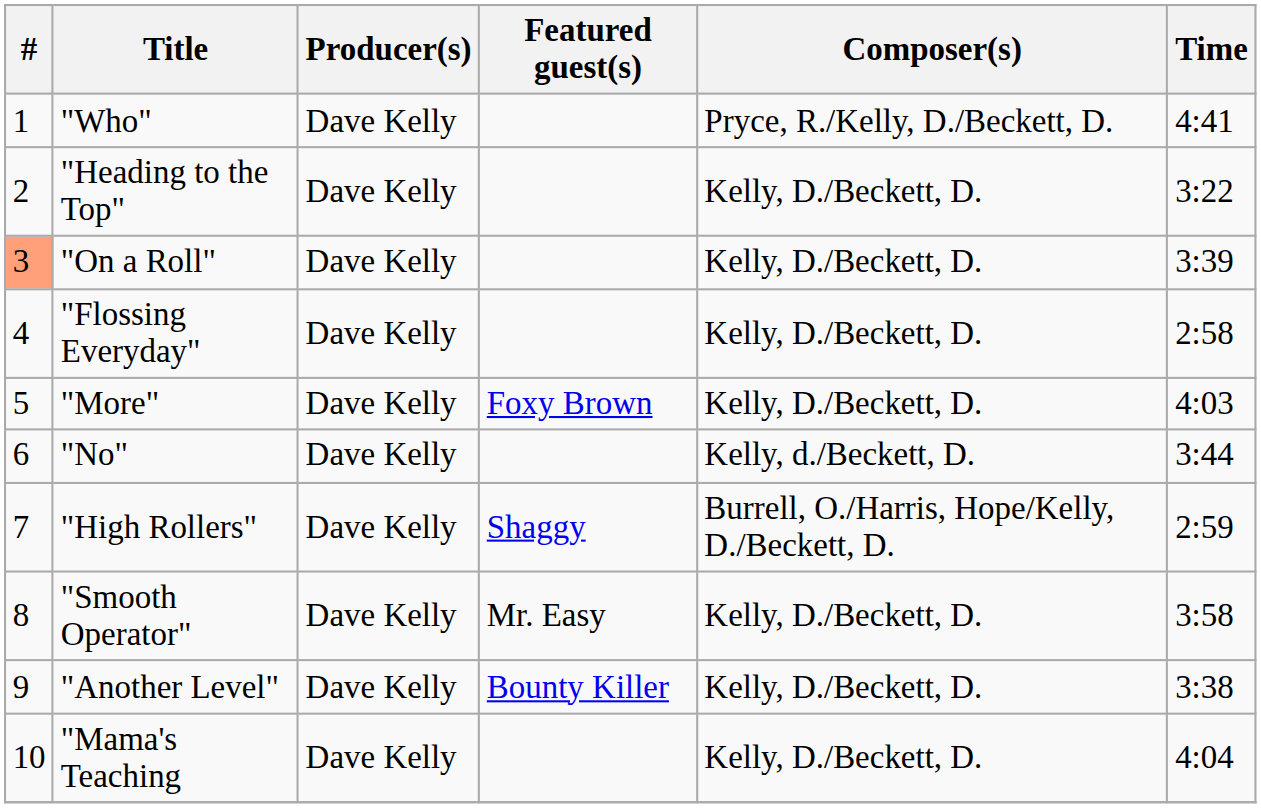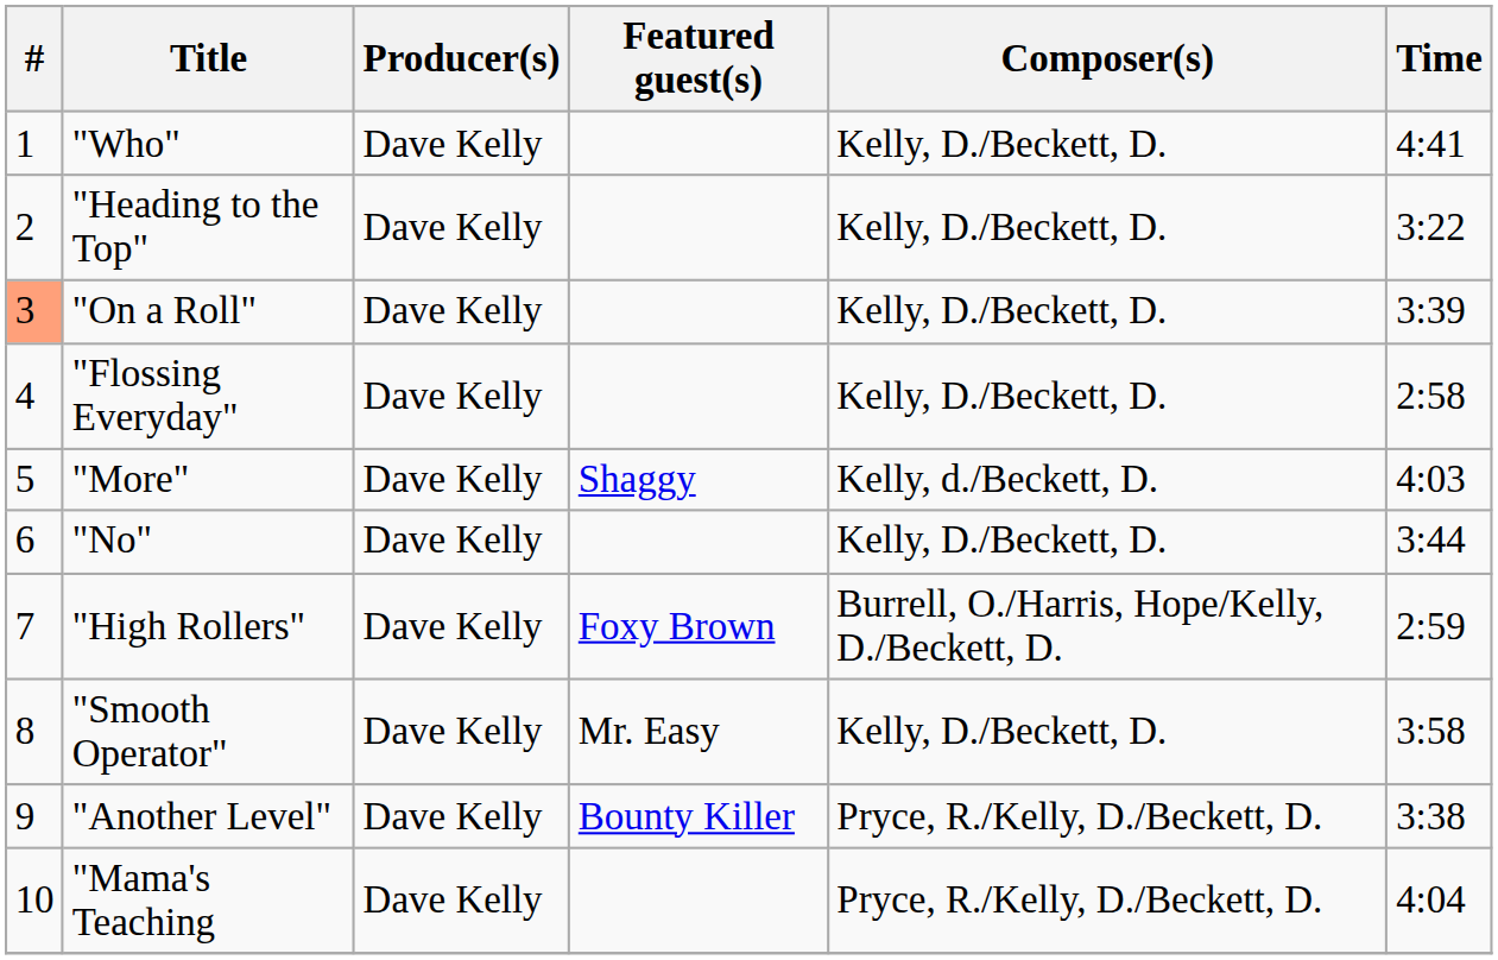"Who" | Composer(s): Pryce, R./Kelly, D./Beckett, D. -> Kelly, D./Beckett, D.
"More" | Featured guest(s): Foxy Brown -> Shaggy
"More" | Composer(s): Kelly, D./Beckett, D. -> Kelly, d./Beckett, D.
"No" | Composer(s): Kelly, d./Beckett, D. -> Kelly, D./Beckett, D.
"High Rollers" | Featured guest(s): Shaggy -> Foxy Brown
"Another Level" | Composer(s): Kelly, D./Beckett, D. -> Pryce, R./Kelly, D./Beckett, D.
"Mama's Teaching | Composer(s): Kelly, D./Beckett, D. -> Pryce, R./Kelly, D./Beckett, D.
